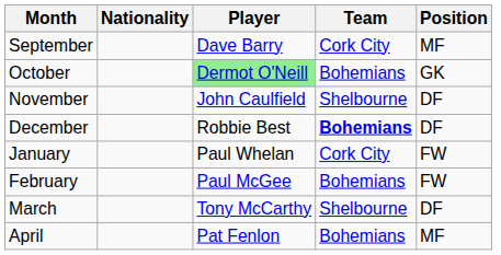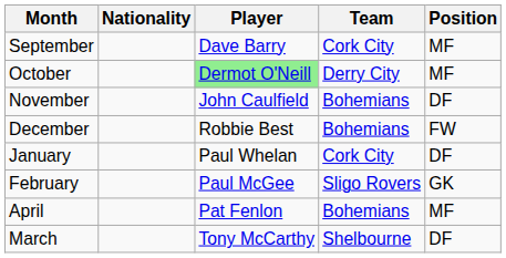October | Team: Bohemians -> Derry City
October | Position: GK -> MF
November | Team: Shelbourne -> Bohemians
December | Team: bold -> normal
December | Position: DF -> FW
January | Position: FW -> DF
February | Team: Bohemians -> Sligo Rovers
February | Position: FW -> GK
rows swapped: March <-> April
